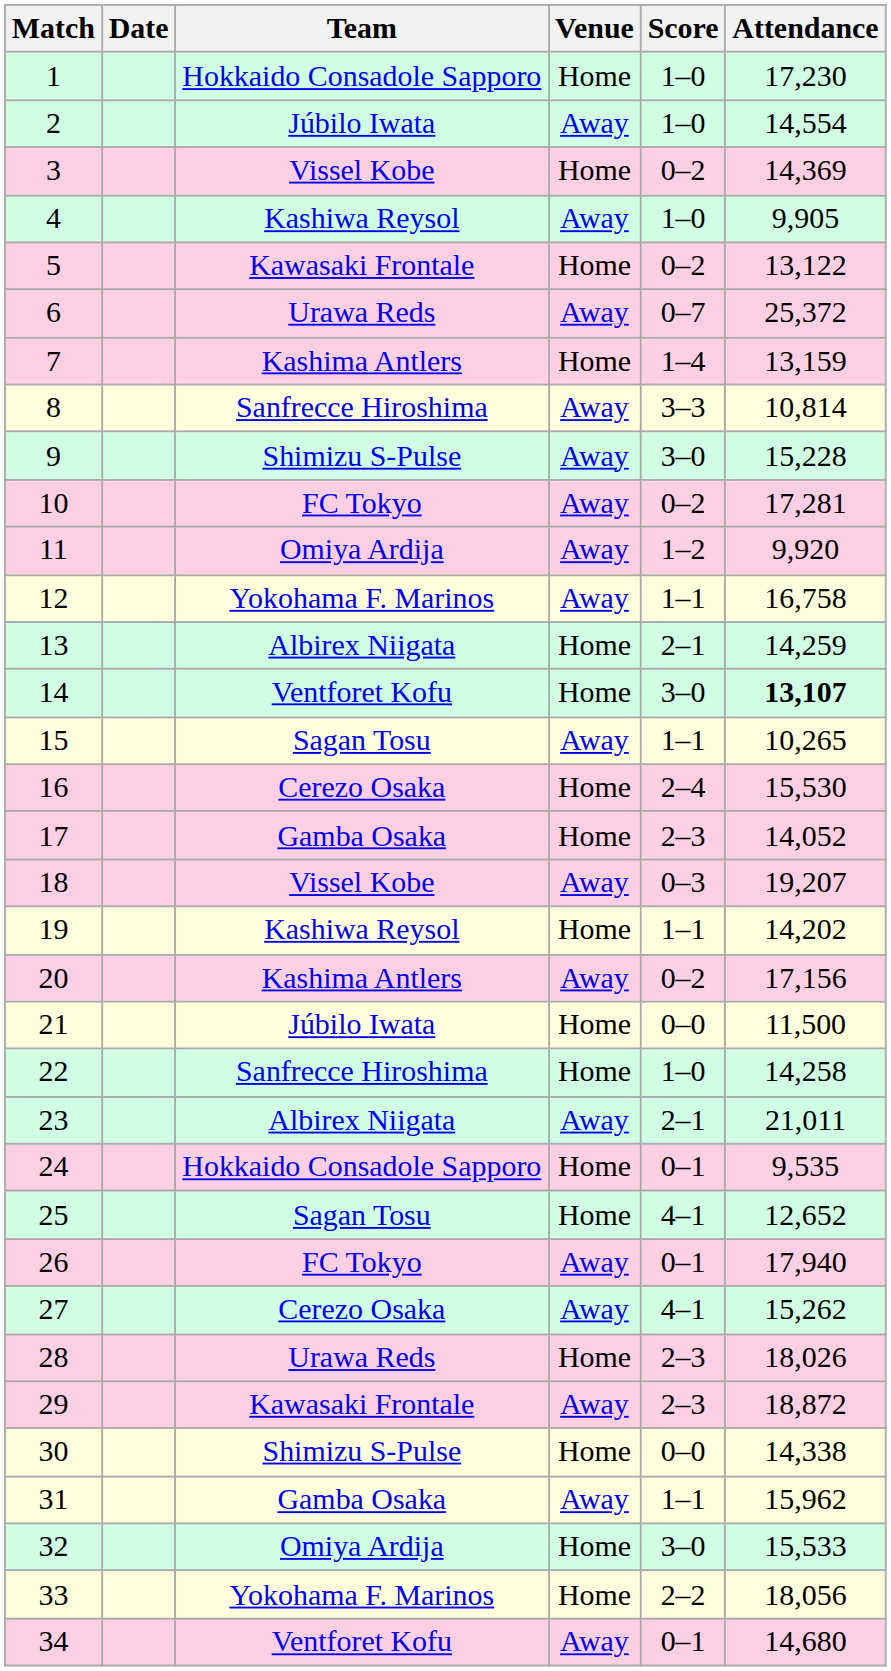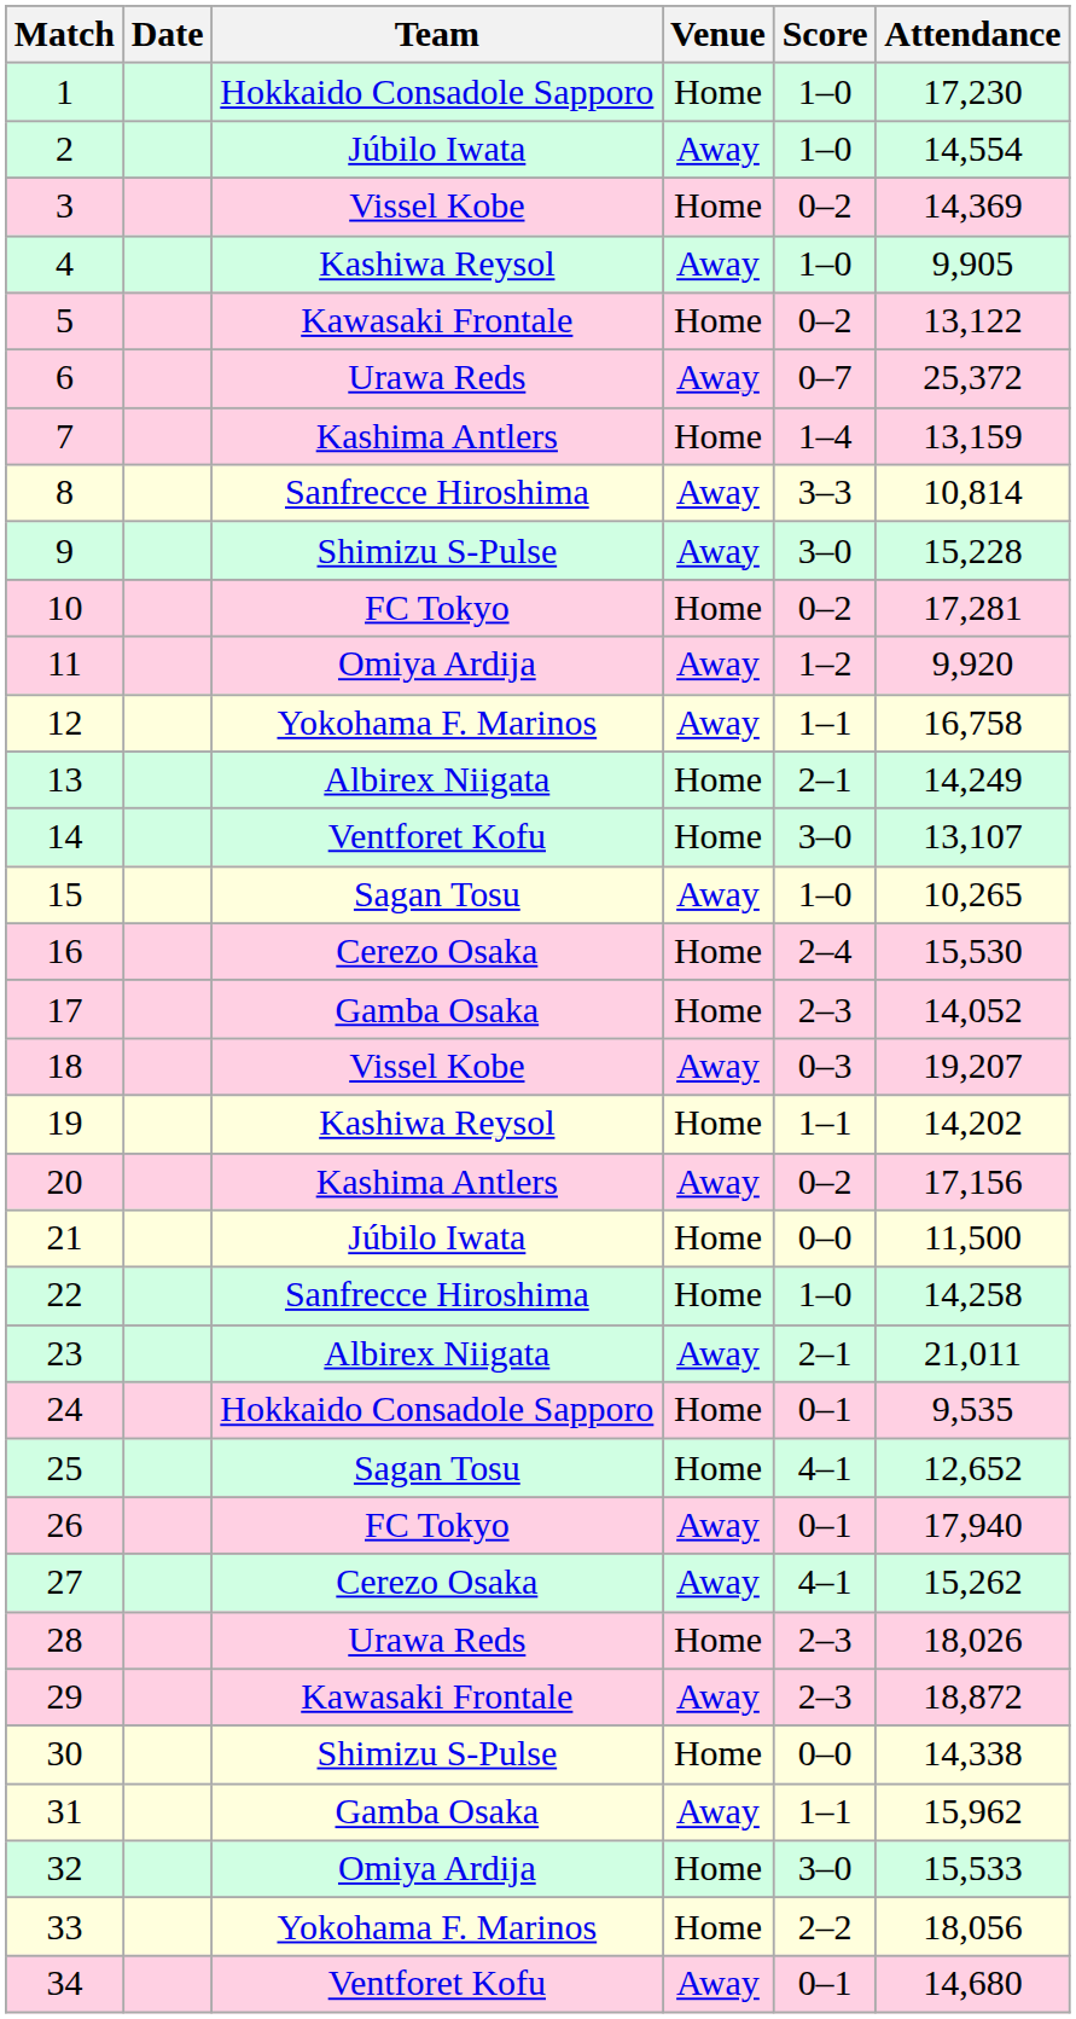10 | Venue: Away -> Home
13 | Attendance: 14,259 -> 14,249
14 | Attendance: bold -> normal
15 | Score: 1–1 -> 1–0
